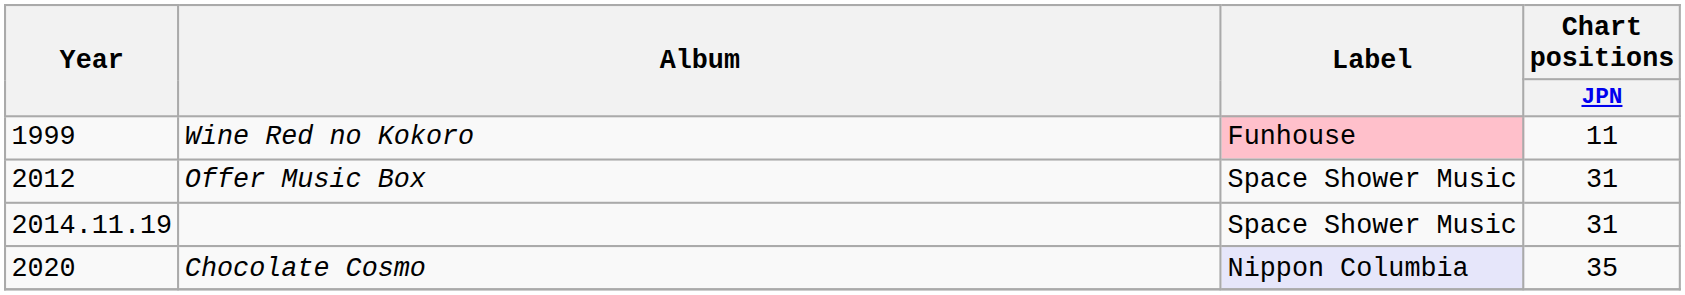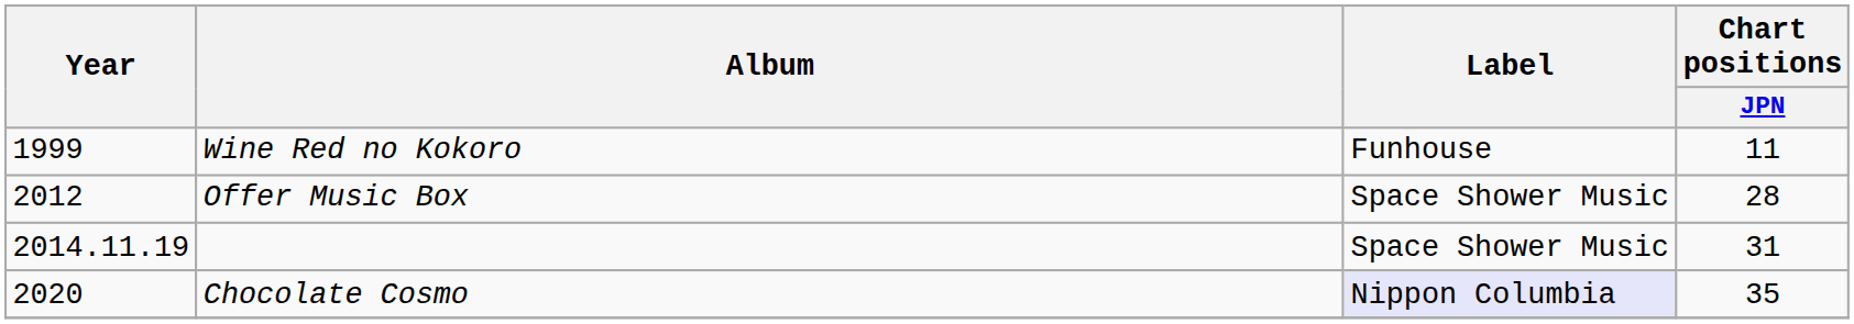Wine Red no Kokoro | Label: pink background -> no background
Offer Music Box | Chart positions / JPN: 31 -> 28
